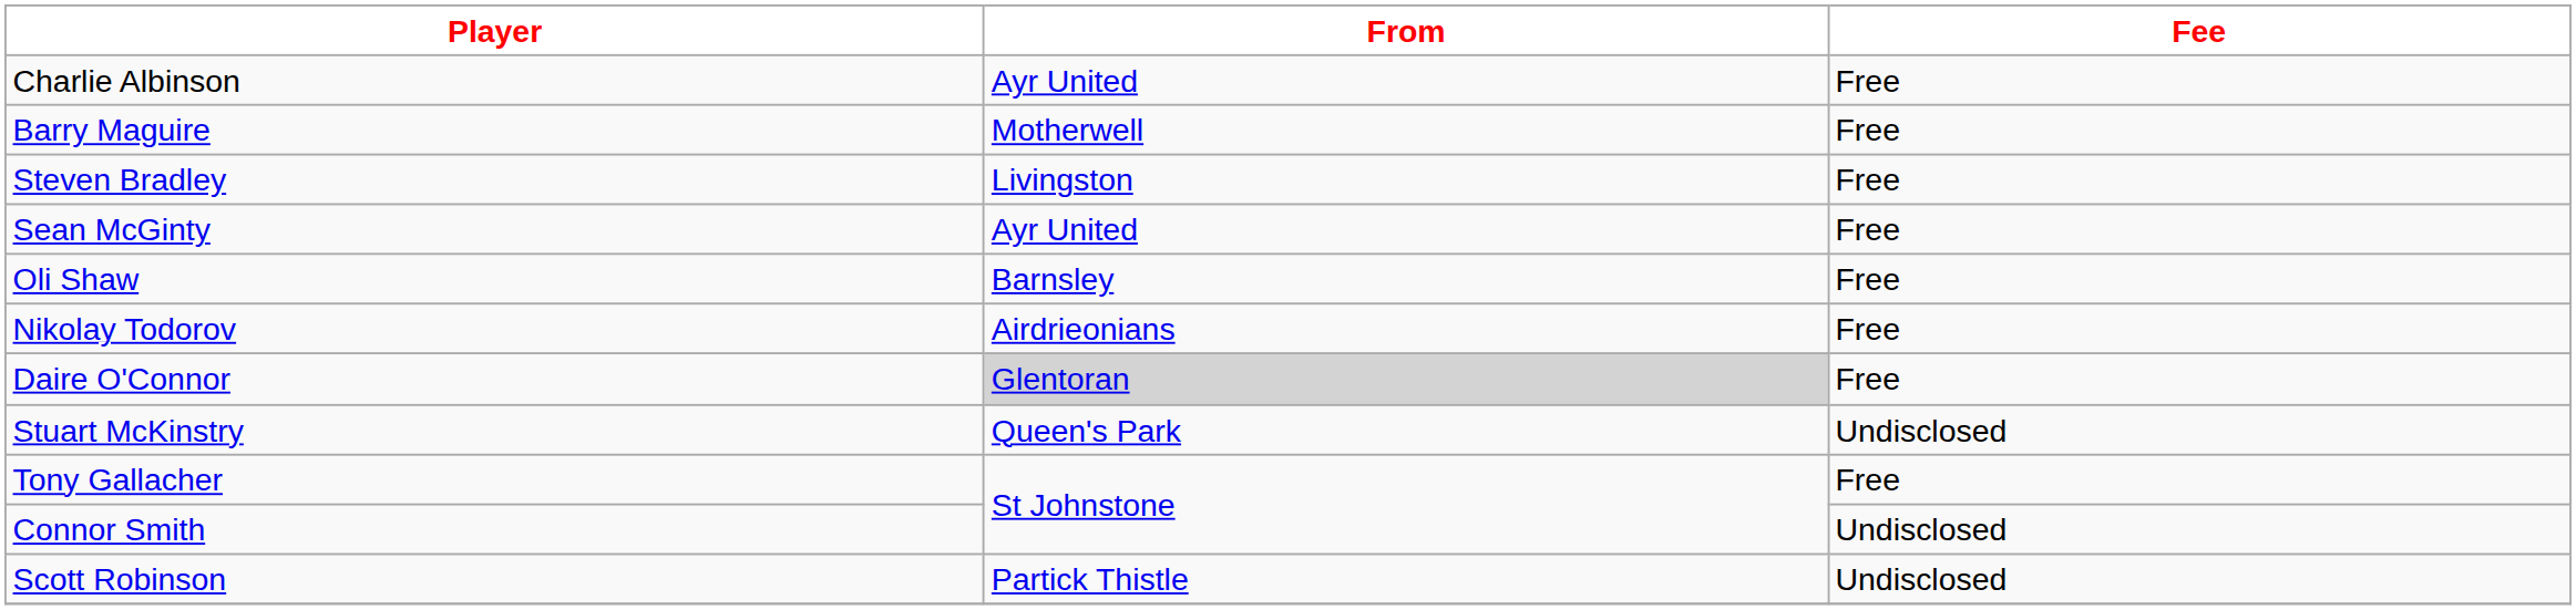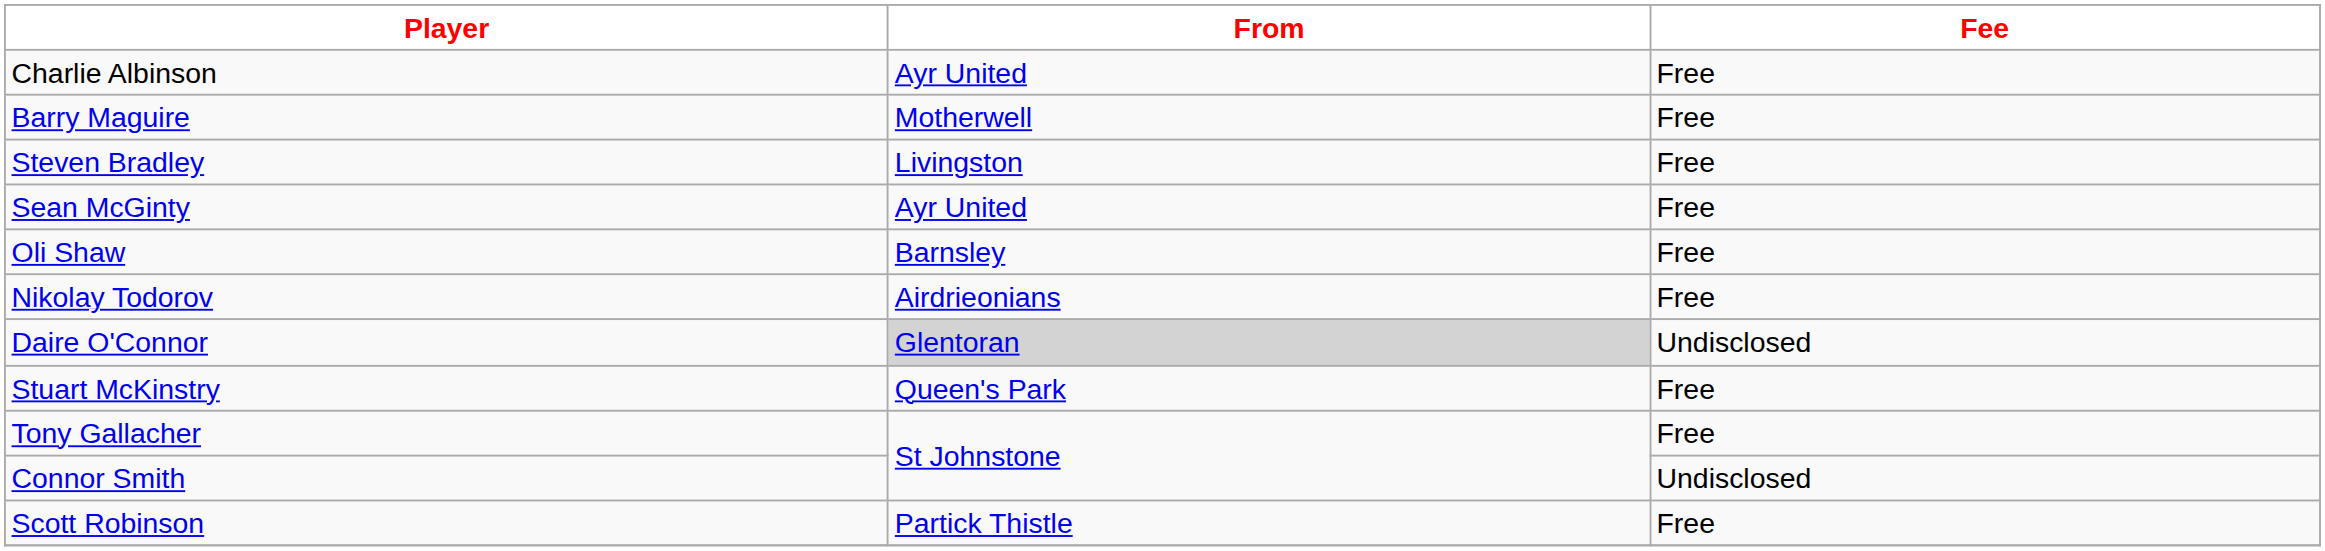Daire O'Connor | Fee: Free -> Undisclosed
Stuart McKinstry | Fee: Undisclosed -> Free
Scott Robinson | Fee: Undisclosed -> Free
